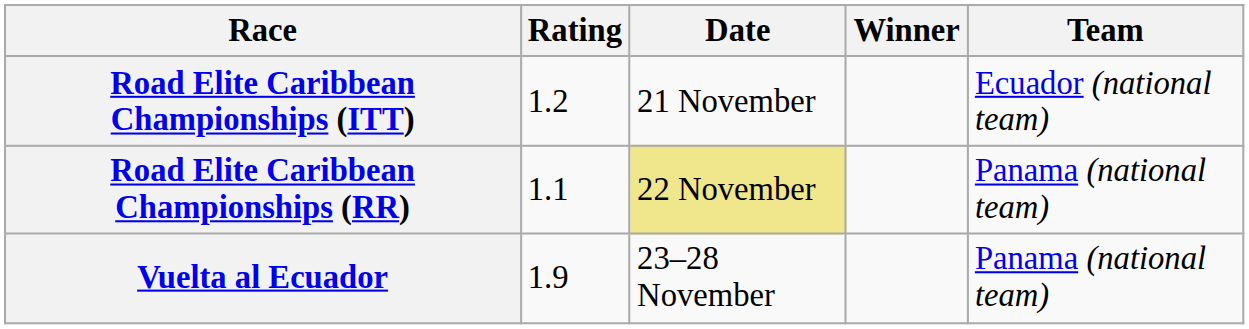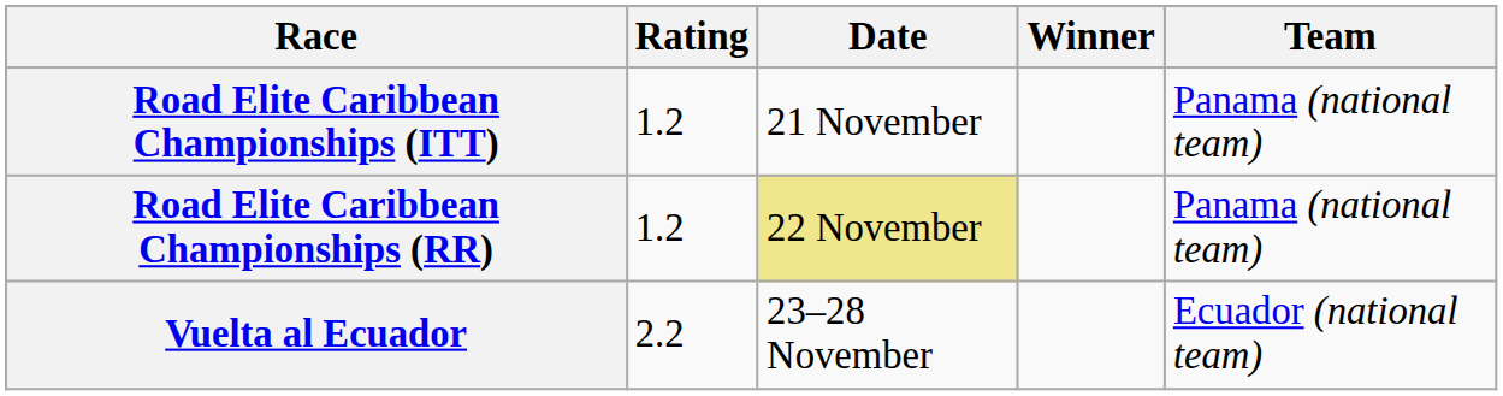Road Elite Caribbean Championships (ITT) | Team: Ecuador (national team) -> Panama (national team)
Road Elite Caribbean Championships (RR) | Rating: 1.1 -> 1.2
Vuelta al Ecuador | Rating: 1.9 -> 2.2
Vuelta al Ecuador | Team: Panama (national team) -> Ecuador (national team)
